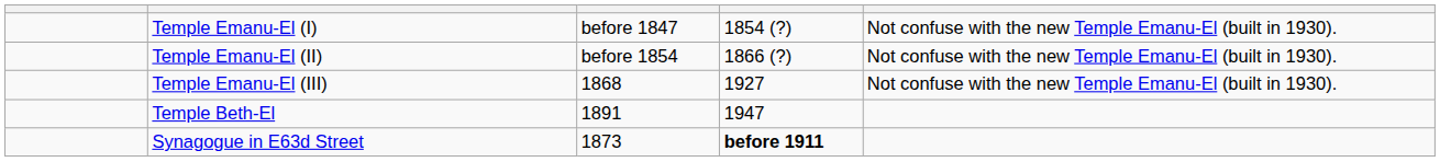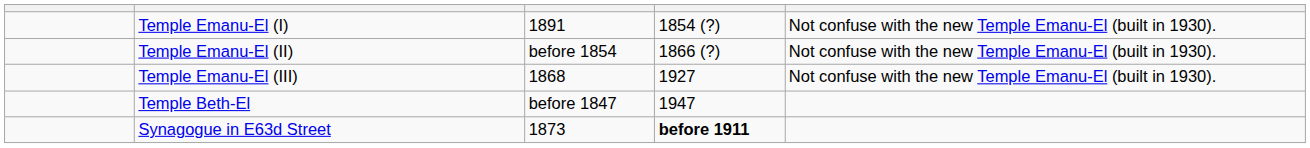Temple Emanu-El (I) | column 3: before 1847 -> 1891
Temple Beth-El | column 3: 1891 -> before 1847
